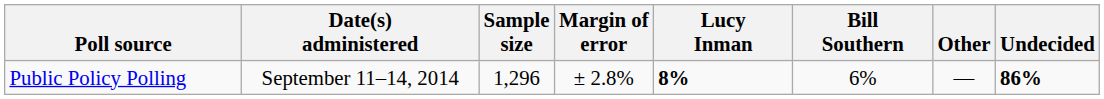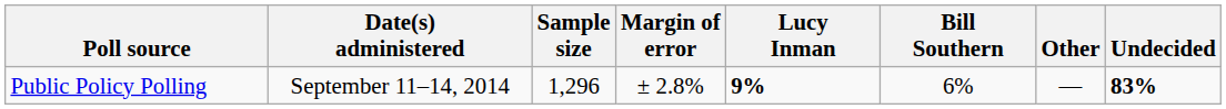Public Policy Polling | Lucy Inman: 8% -> 9%
Public Policy Polling | Undecided: 86% -> 83%
